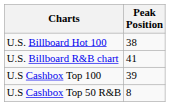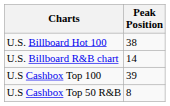U.S. Billboard R&B chart | Peak Position: 41 -> 14
